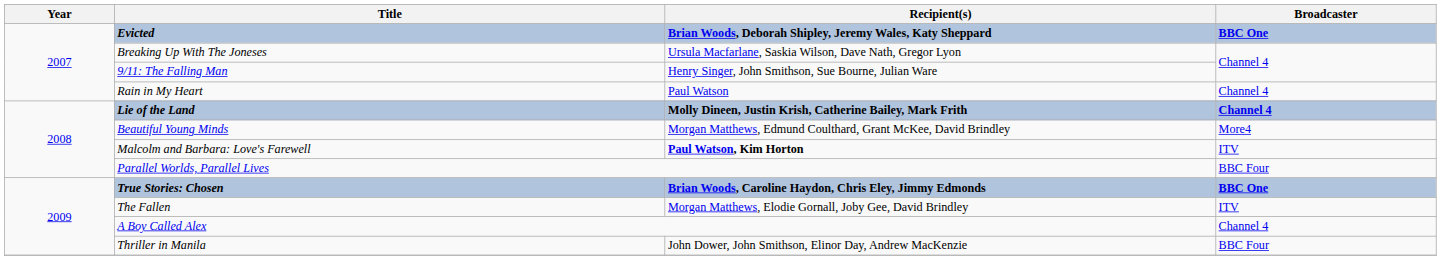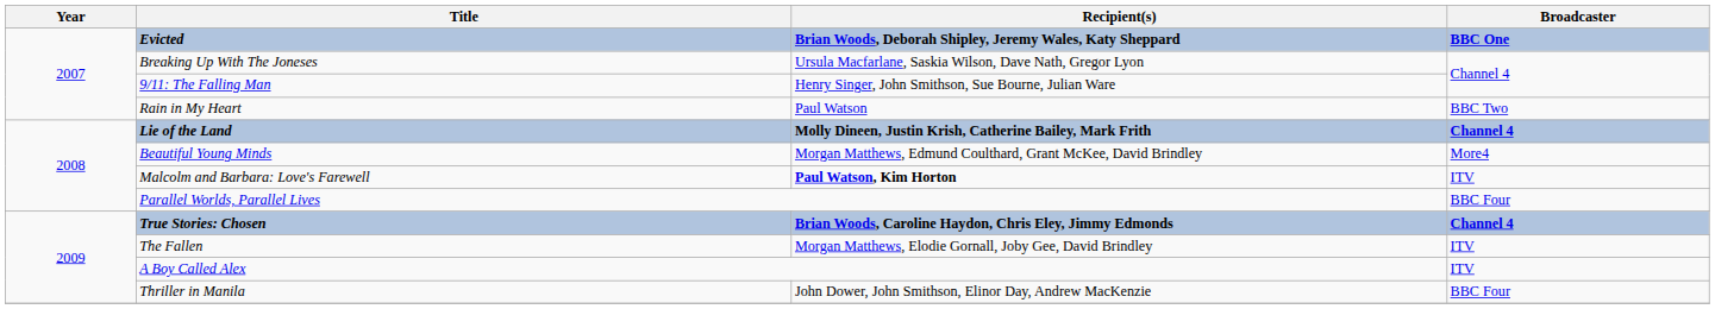Rain in My Heart | Broadcaster: Channel 4 -> BBC Two
True Stories: Chosen | Broadcaster: BBC One -> Channel 4
A Boy Called Alex | Broadcaster: Channel 4 -> ITV
